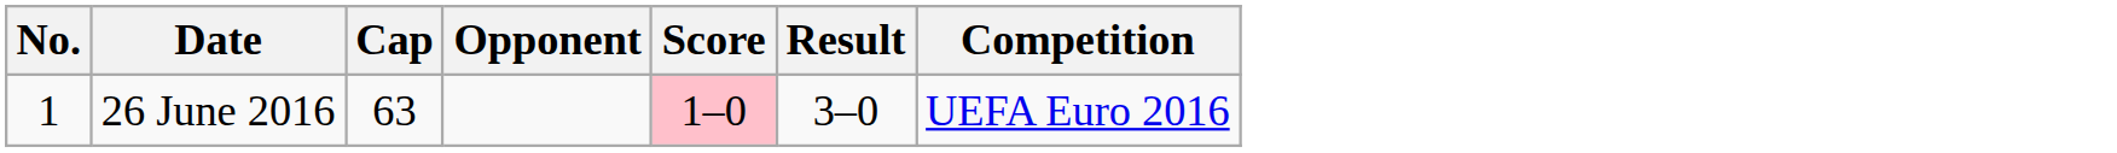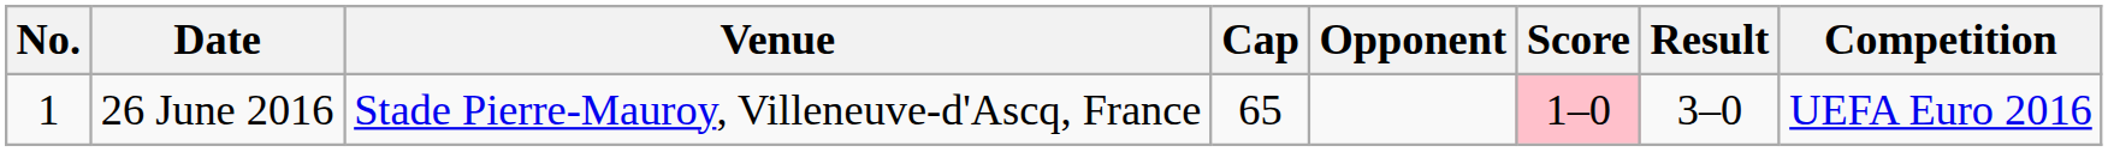+ column: Venue | Stade Pierre-Mauroy, Villeneuve-d'Ascq, France
26 June 2016 | Cap: 63 -> 65
